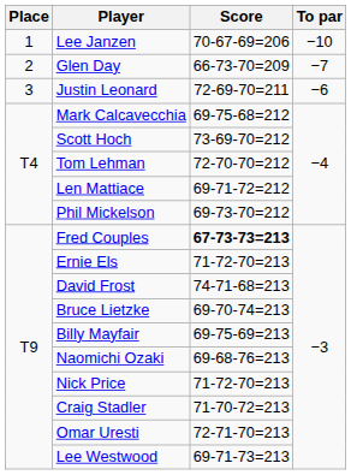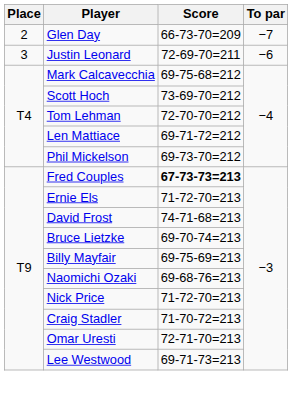- row: 1 | Lee Janzen | 70-67-69=206 | −10
